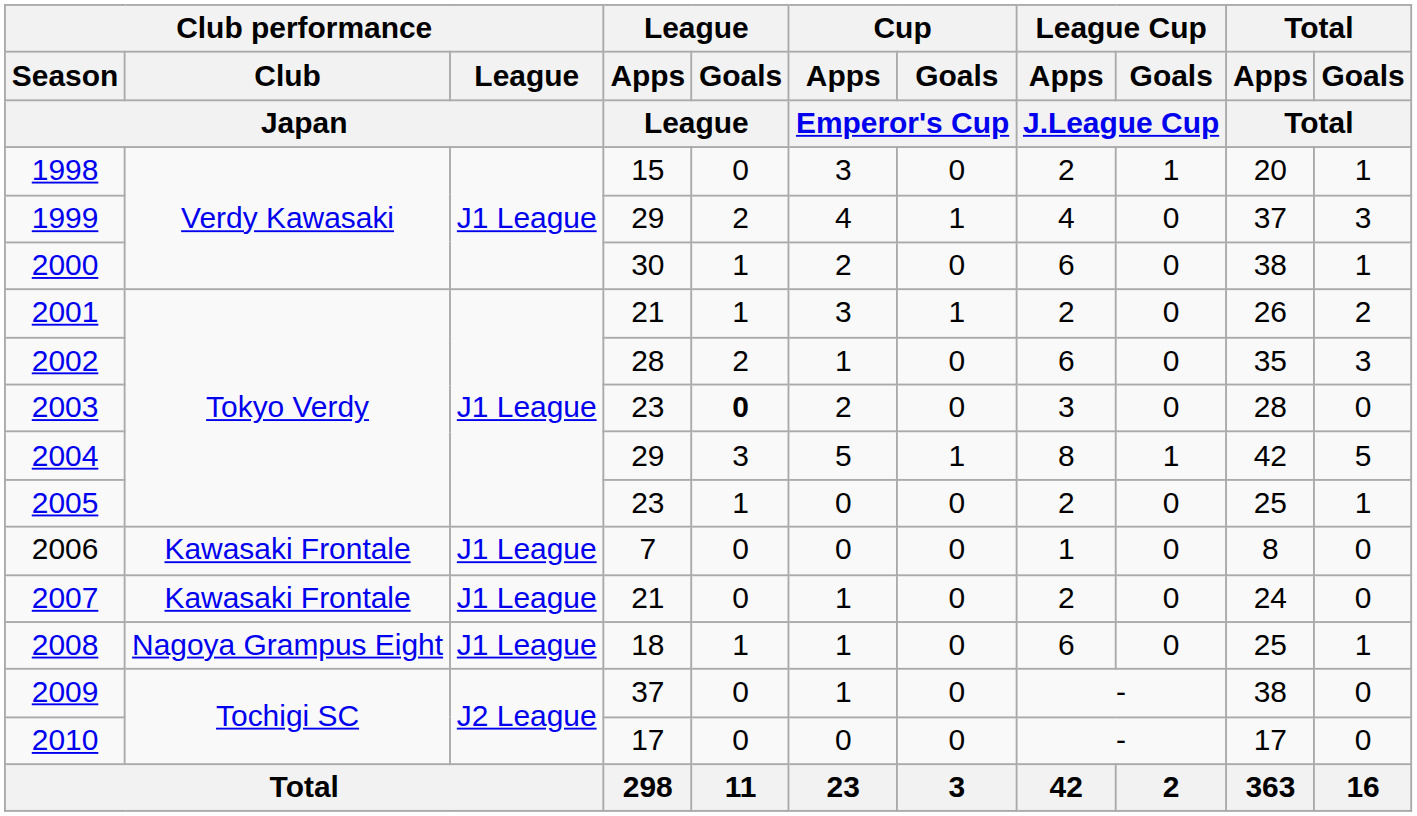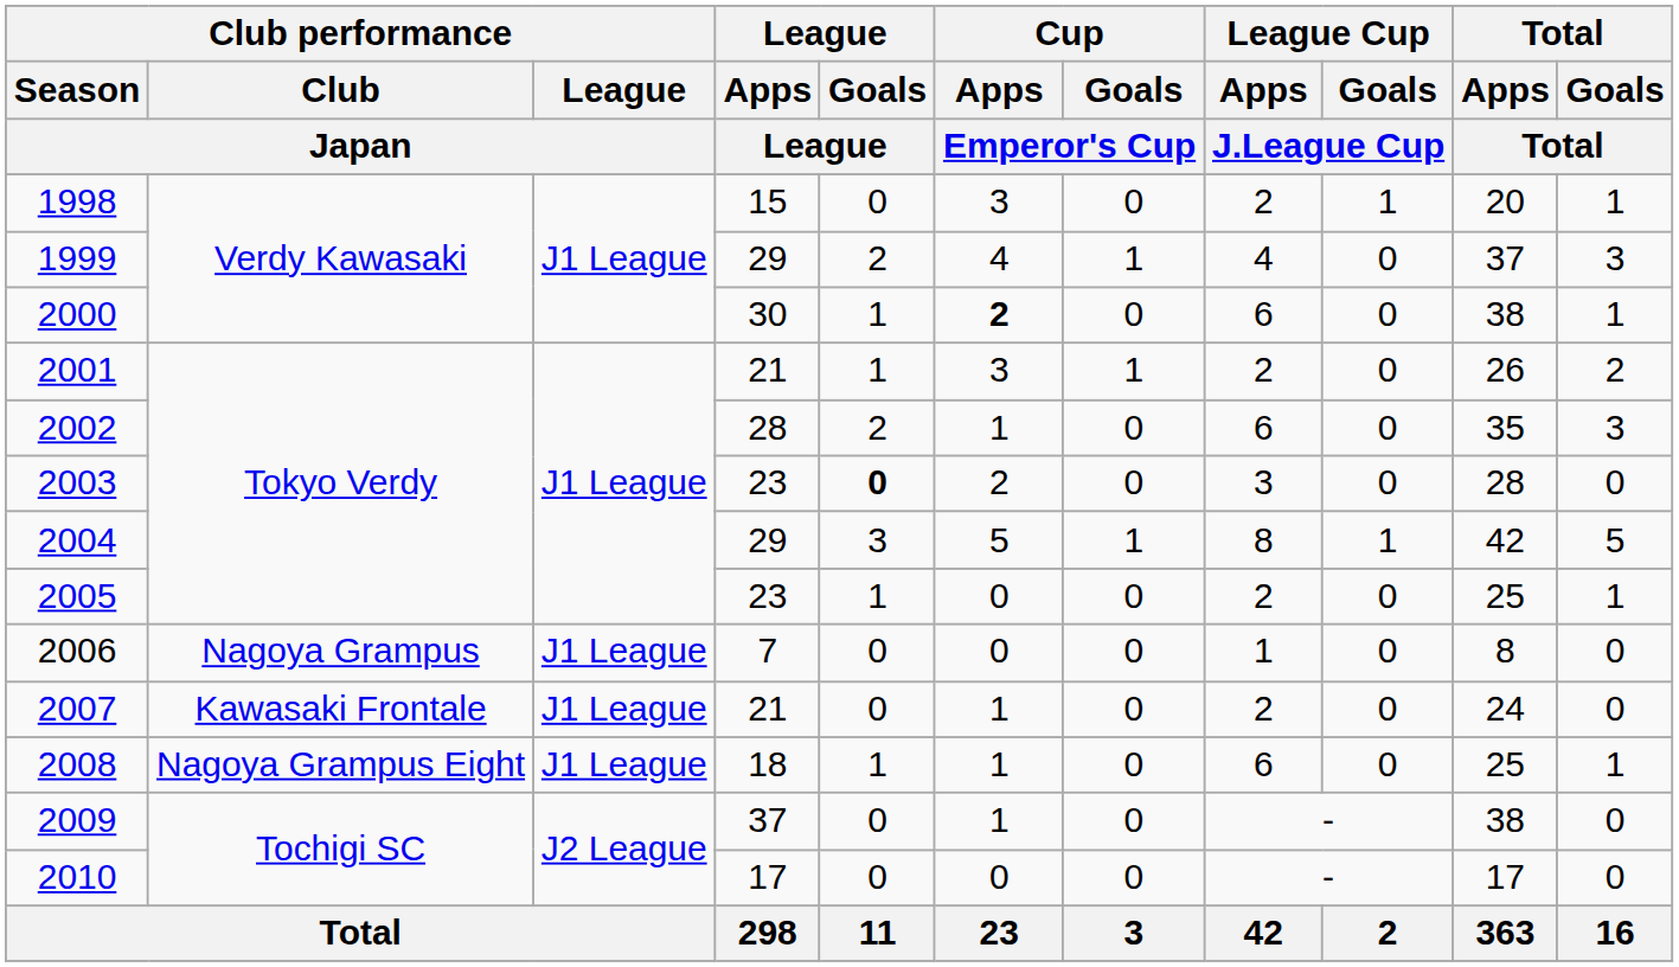2000 | Cup / Apps / Emperor's Cup: normal -> bold
2006 | Club performance / Club / Japan: Kawasaki Frontale -> Nagoya Grampus
